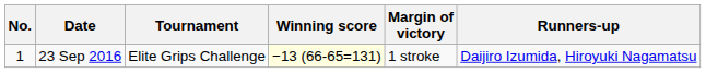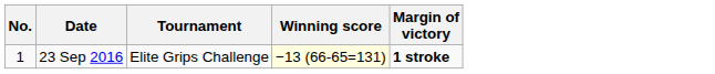- column: Runners-up | Daijiro Izumida, Hiroyuki Nagamatsu
23 Sep 2016 | Margin of victory: normal -> bold
